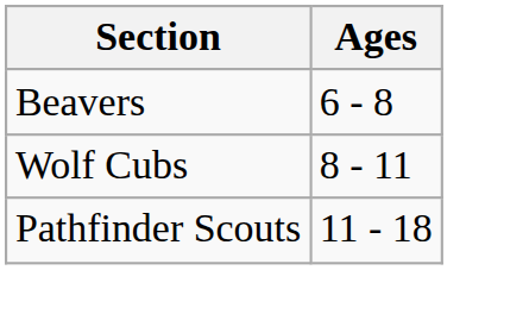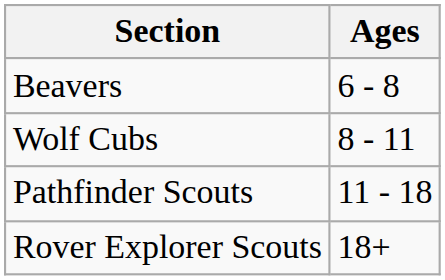+ row: Rover Explorer Scouts | 18+
